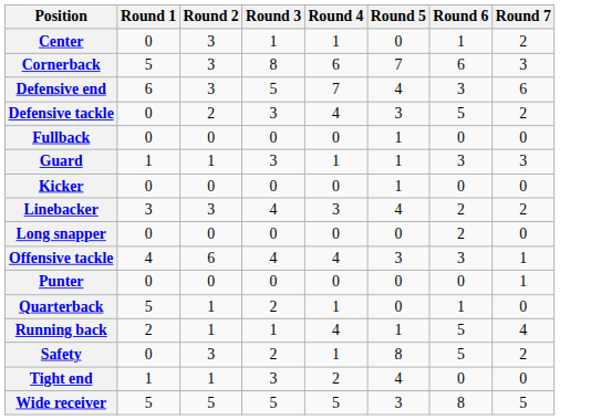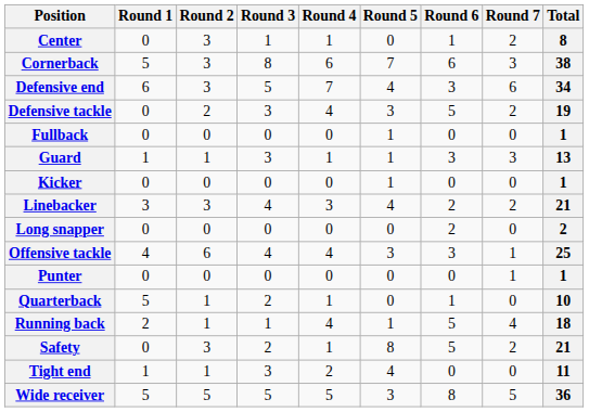+ column: Total | 8 | 38 | 34 | 19 | 1 | 13 | 1 | 21 | 2 | 25 | 1 | 10 | 18 | 21 | 11 | 36
